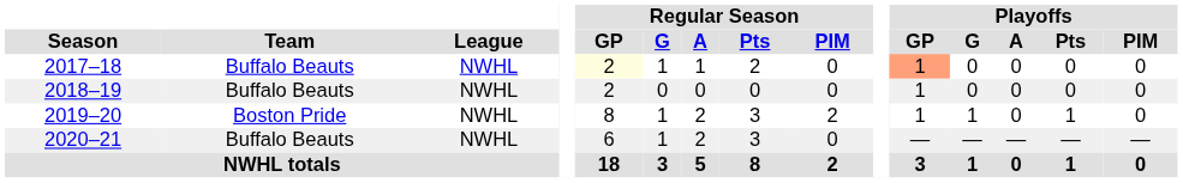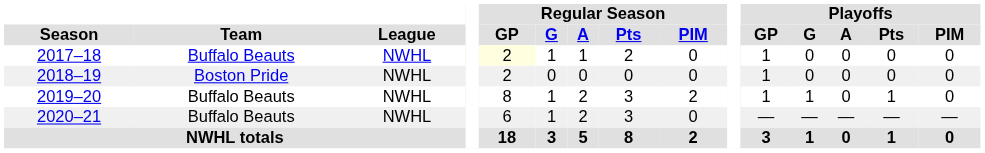2017–18 | Playoffs / GP: lightsalmon background -> no background
2018–19 | Team: Buffalo Beauts -> Boston Pride
2019–20 | Team: Boston Pride -> Buffalo Beauts
